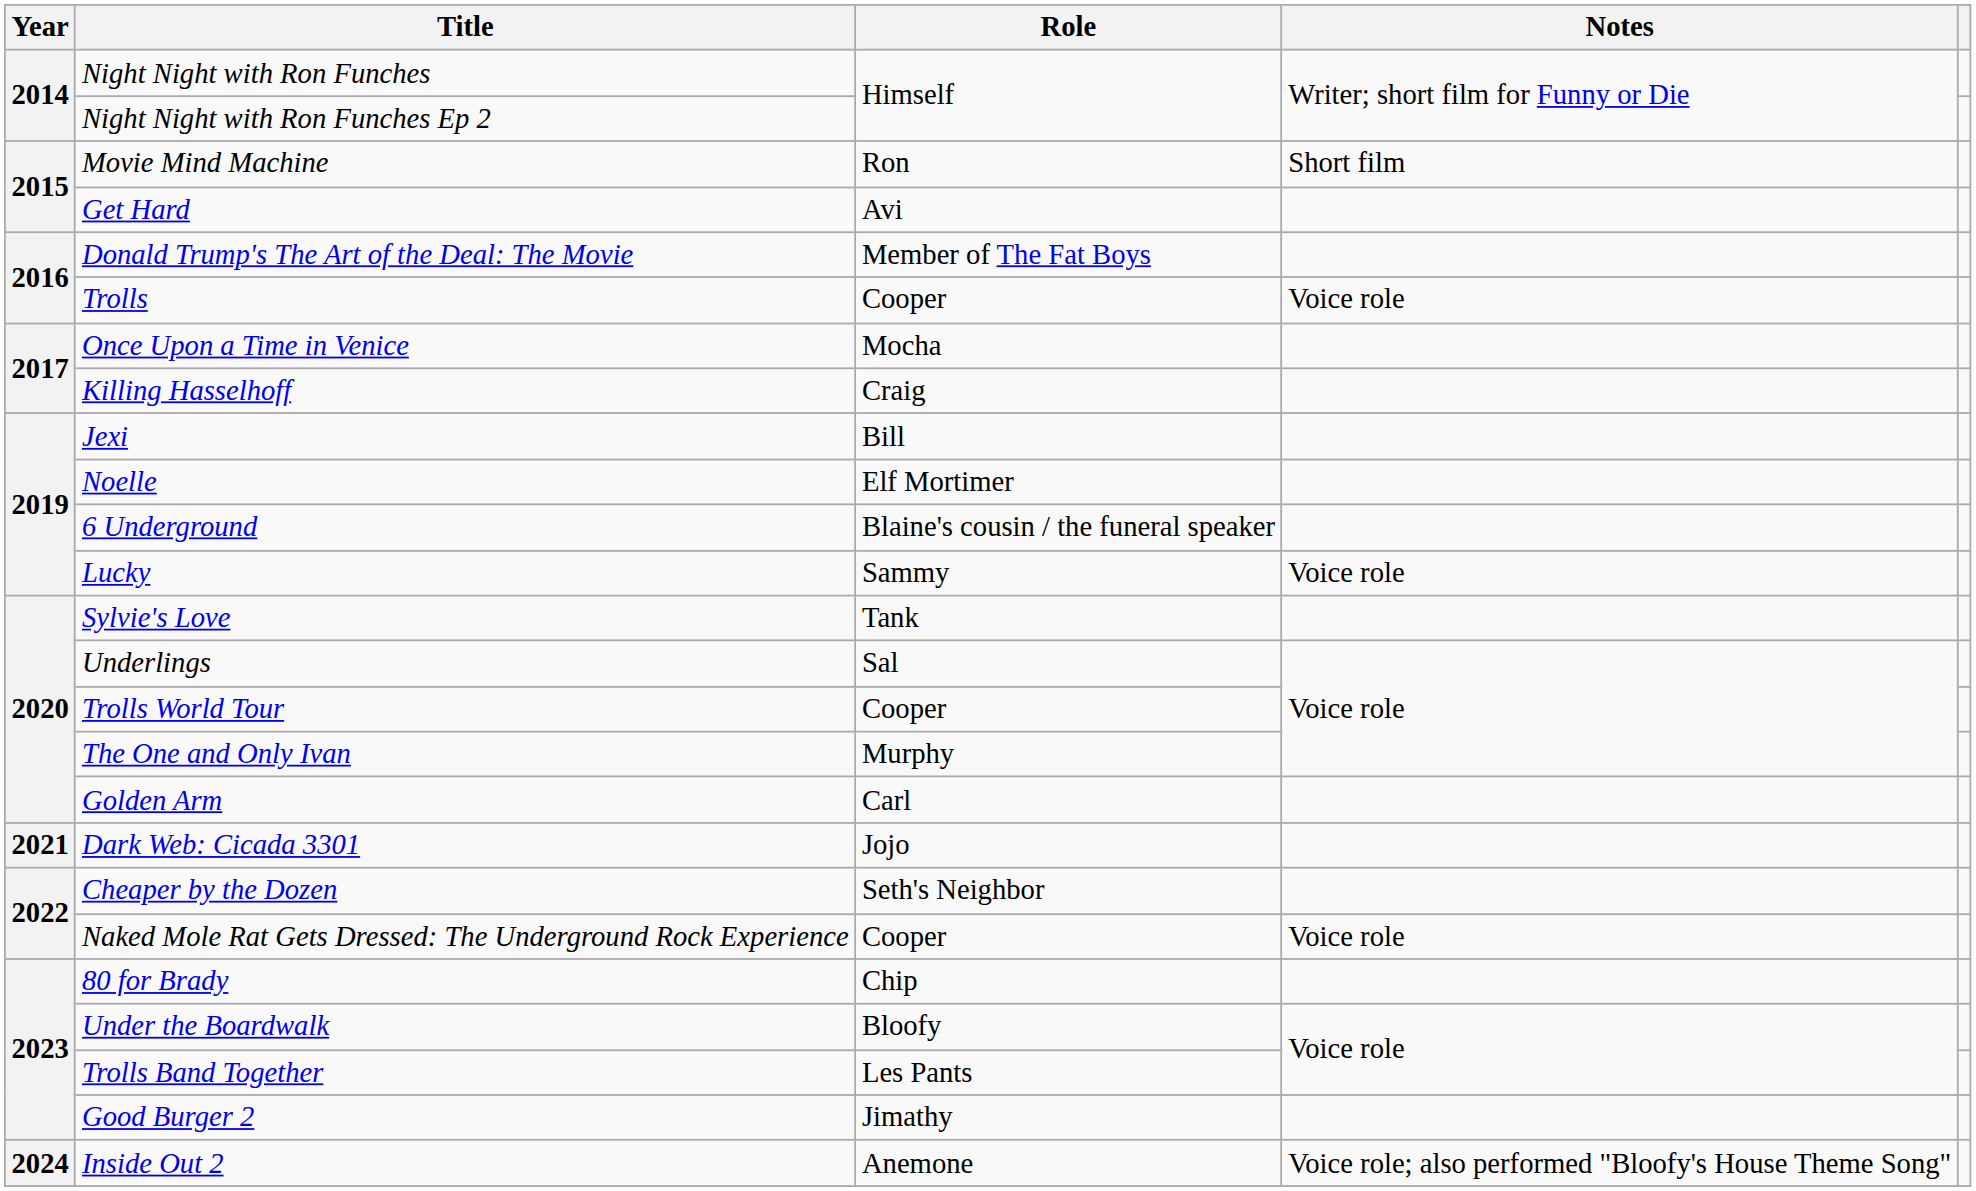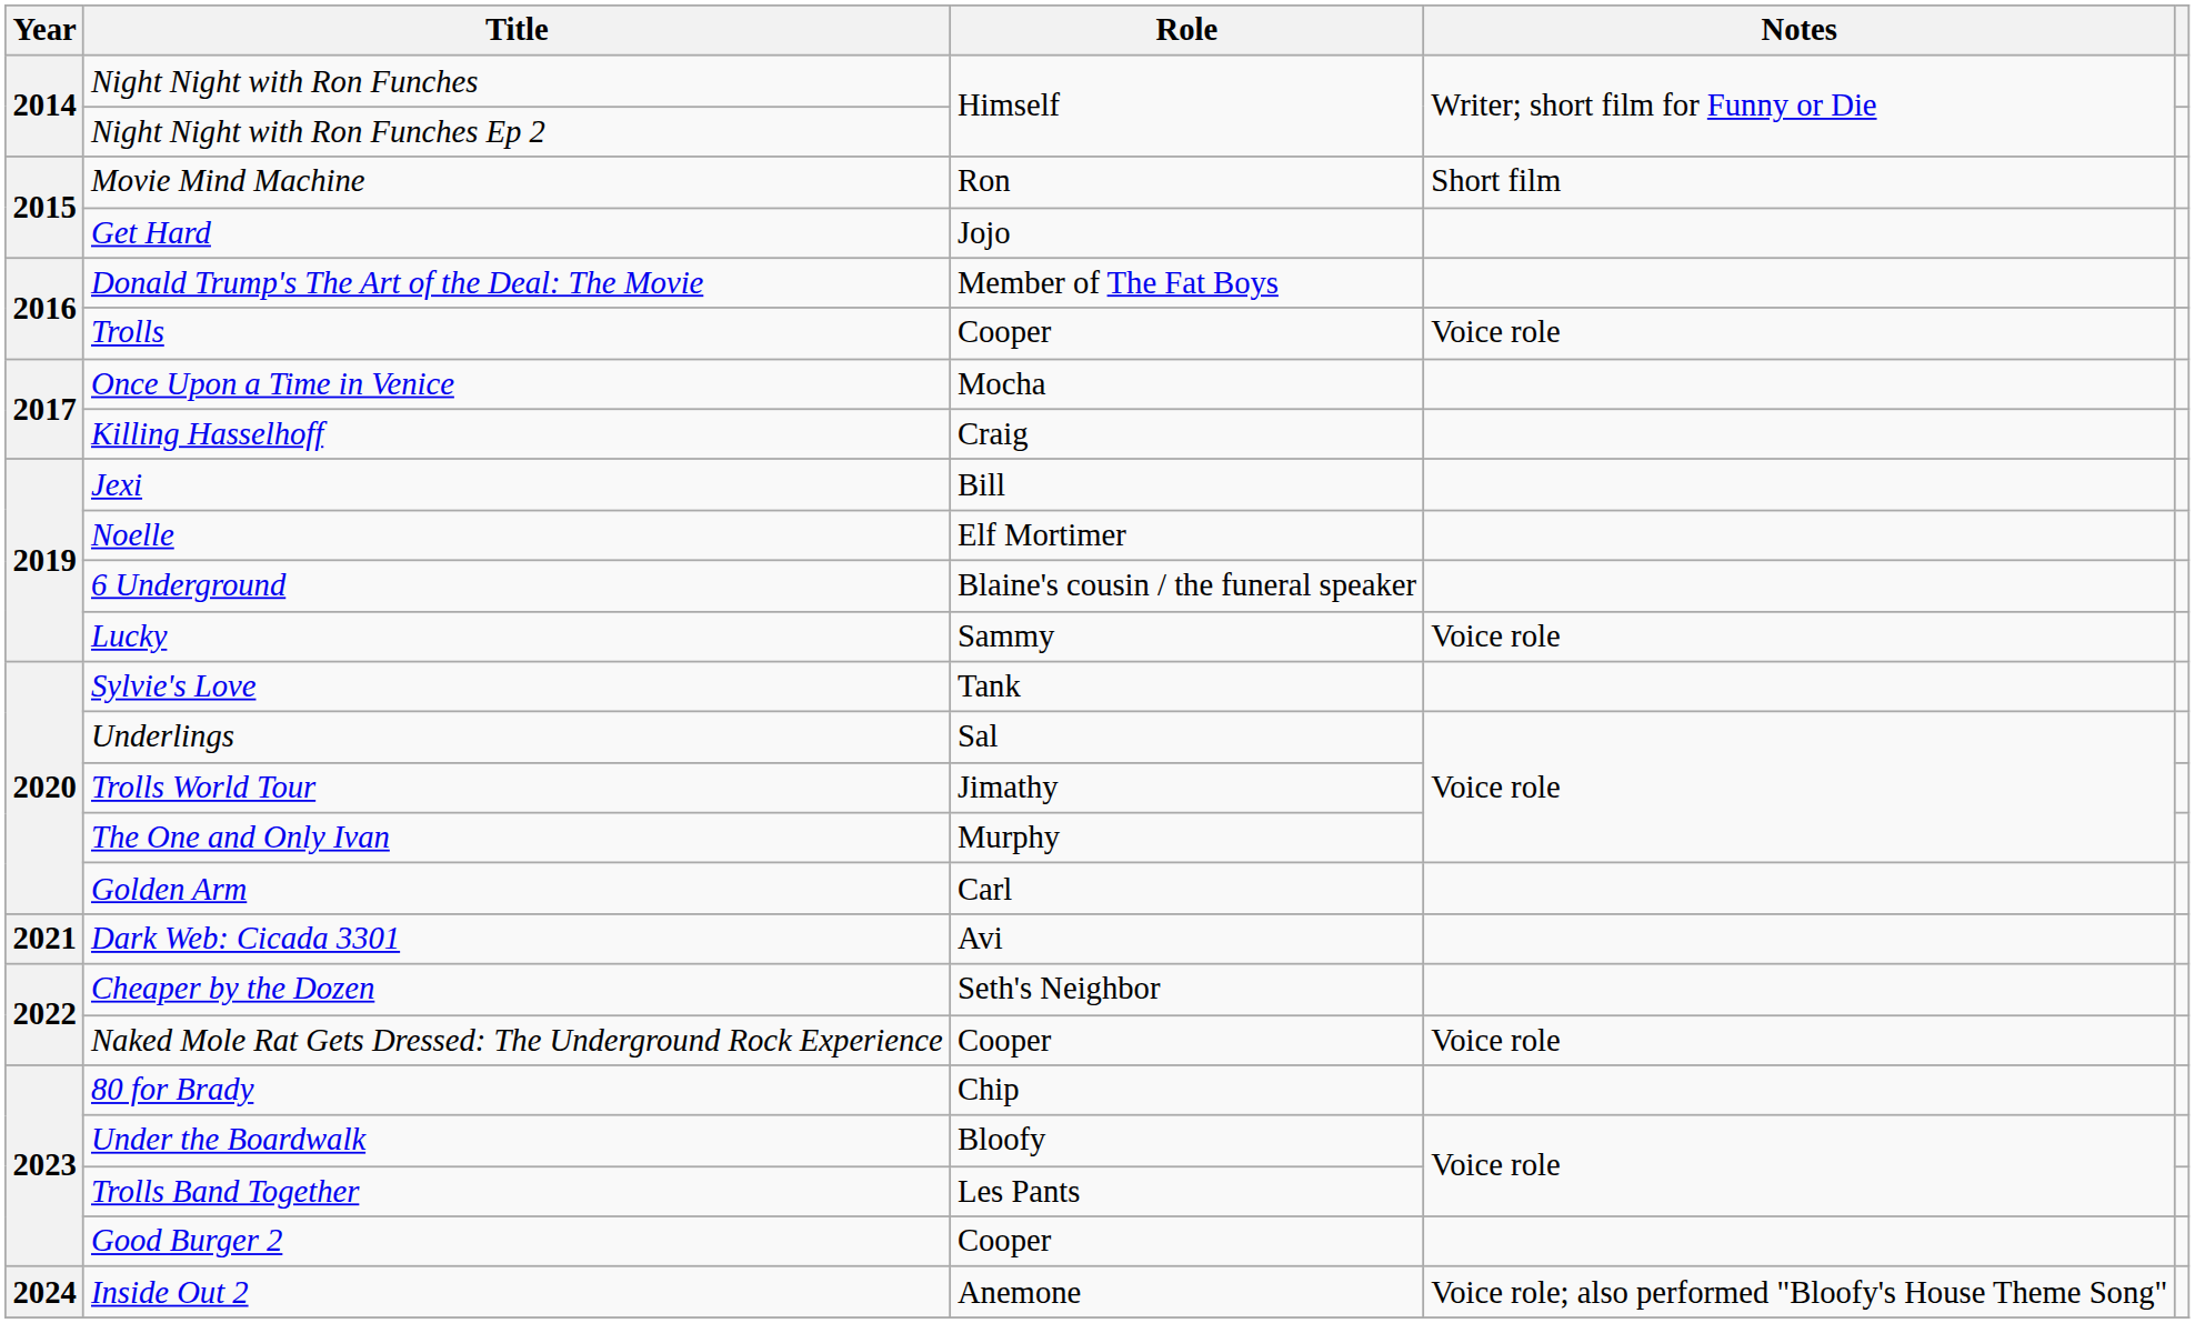Get Hard | Role: Avi -> Jojo
Trolls World Tour | Role: Cooper -> Jimathy
Dark Web: Cicada 3301 | Role: Jojo -> Avi
Good Burger 2 | Role: Jimathy -> Cooper
